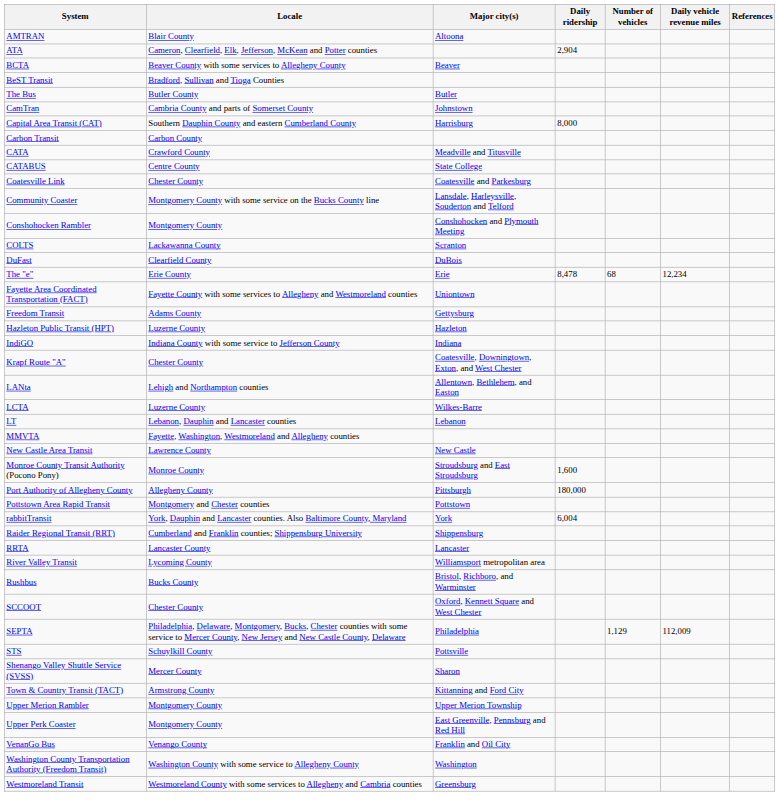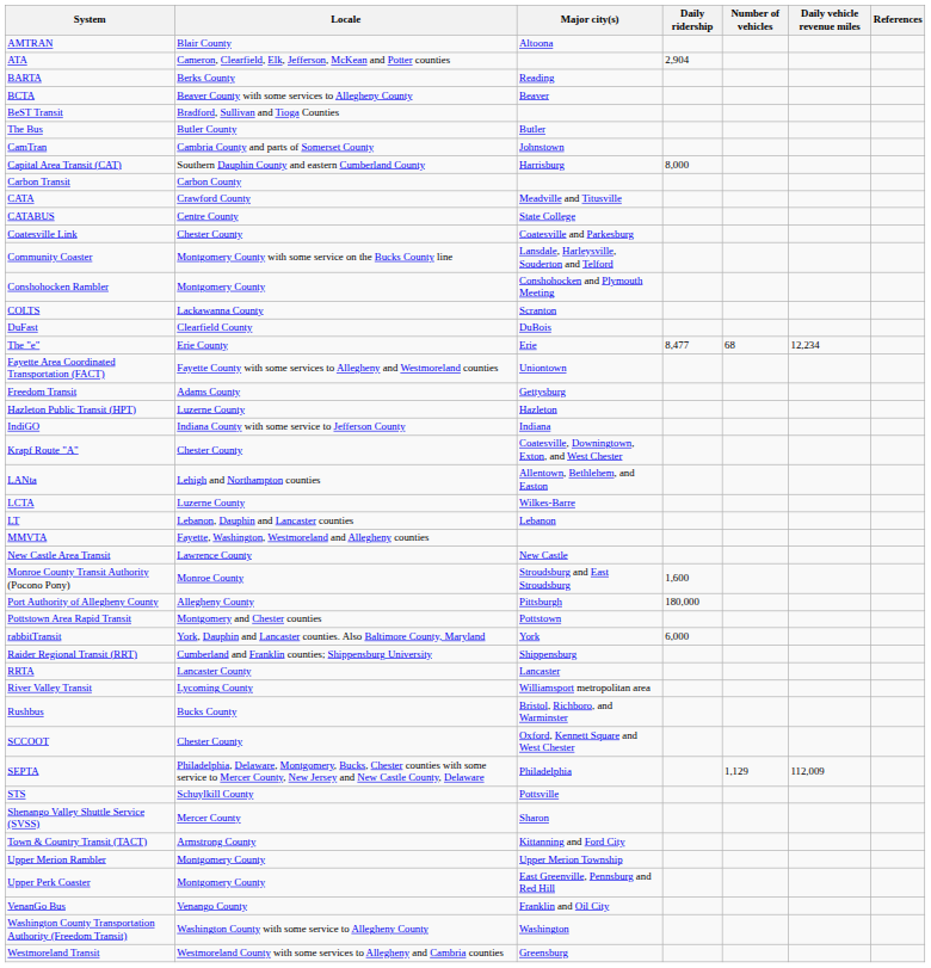+ row: BARTA | Berks County | Reading
The "e" | Daily ridership: 8,478 -> 8,477
rabbitTransit | Daily ridership: 6,004 -> 6,000
